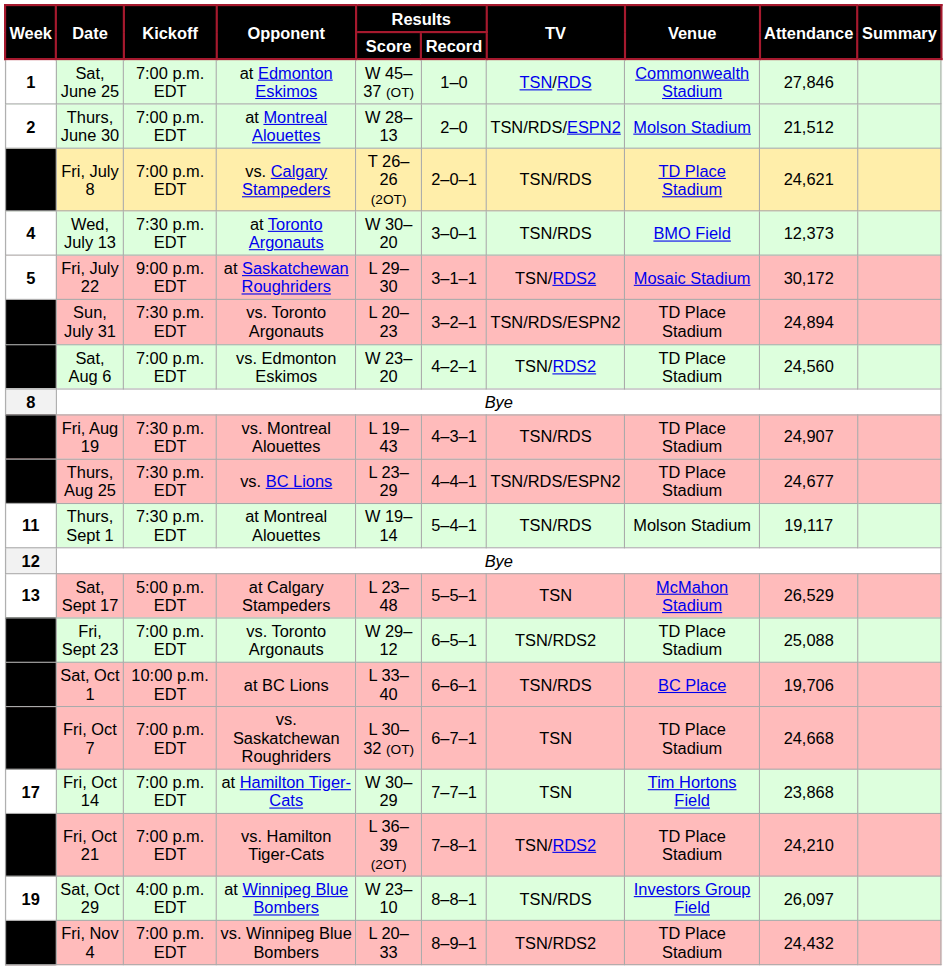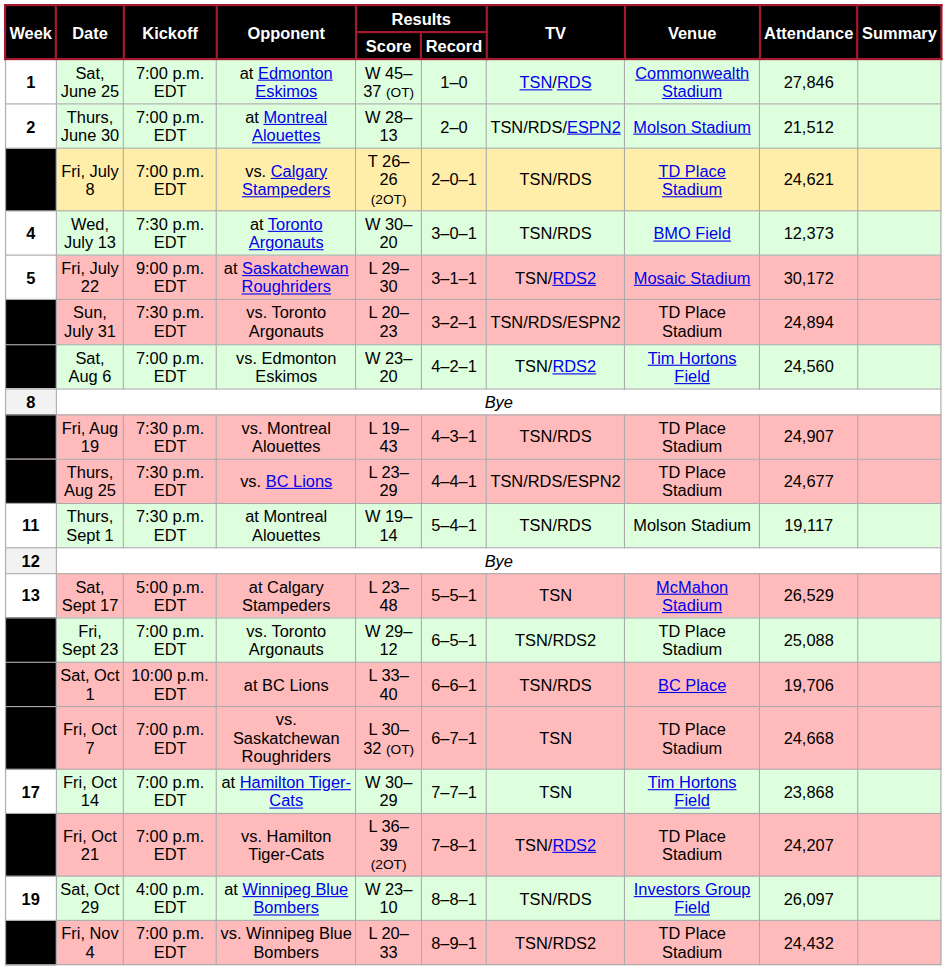7 | Venue: TD Place Stadium -> Tim Hortons Field
18 | Attendance: 24,210 -> 24,207
